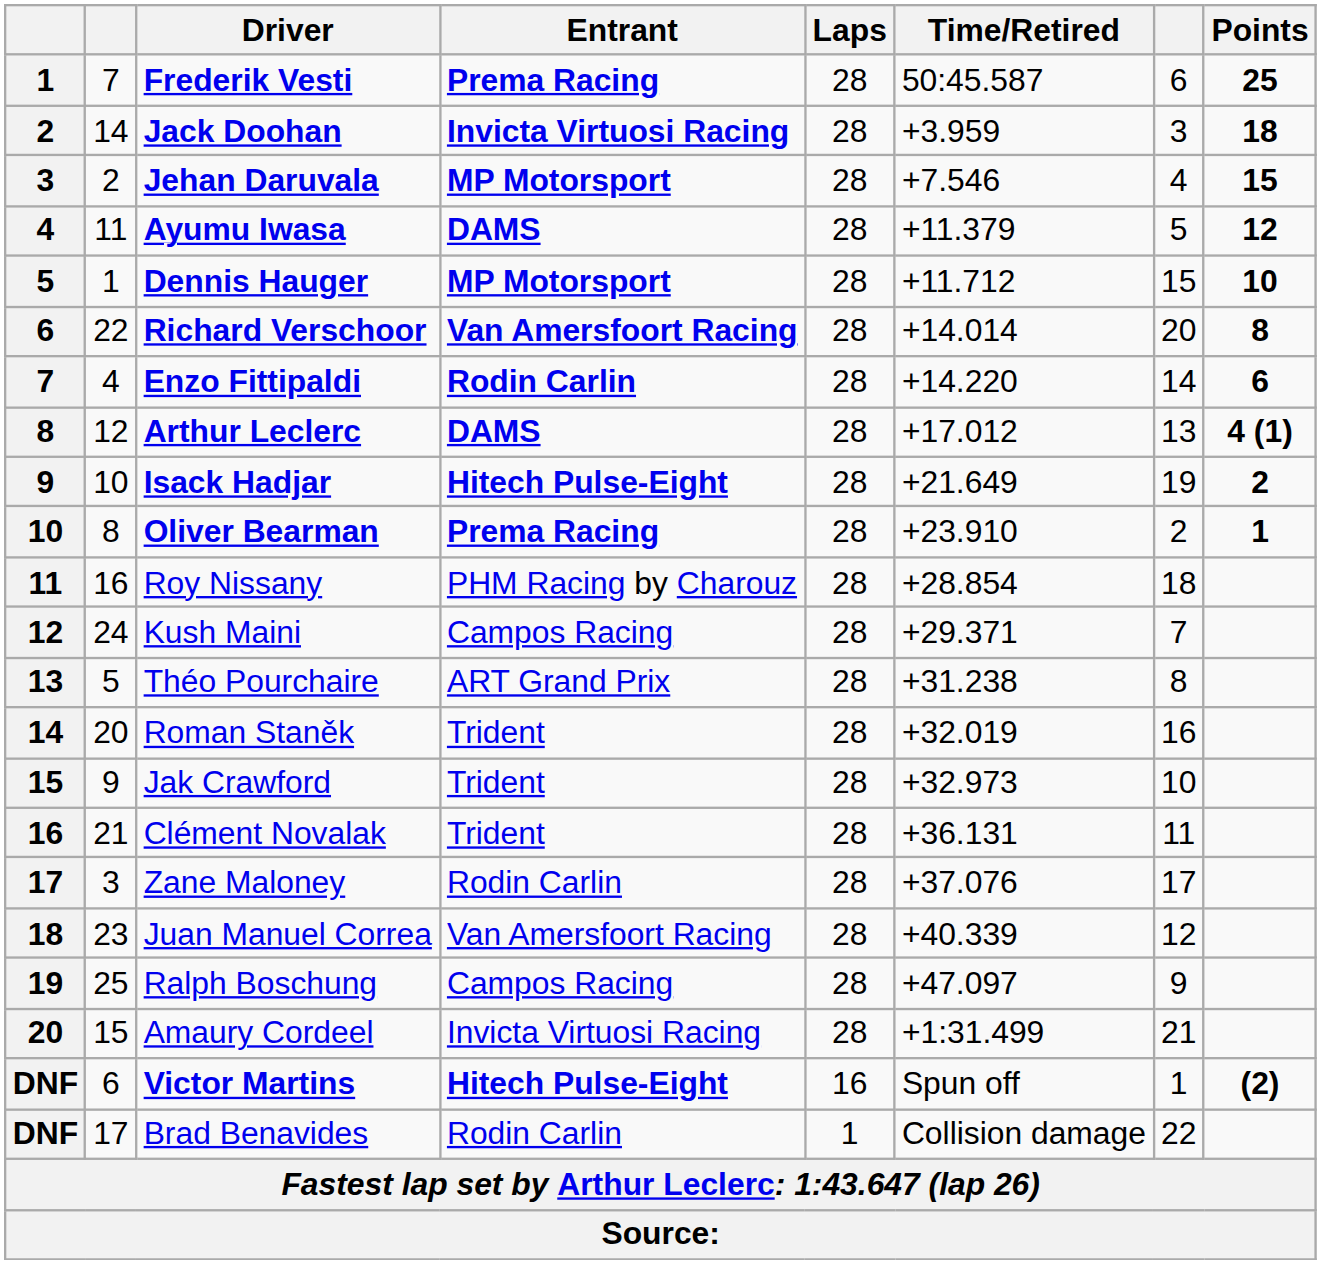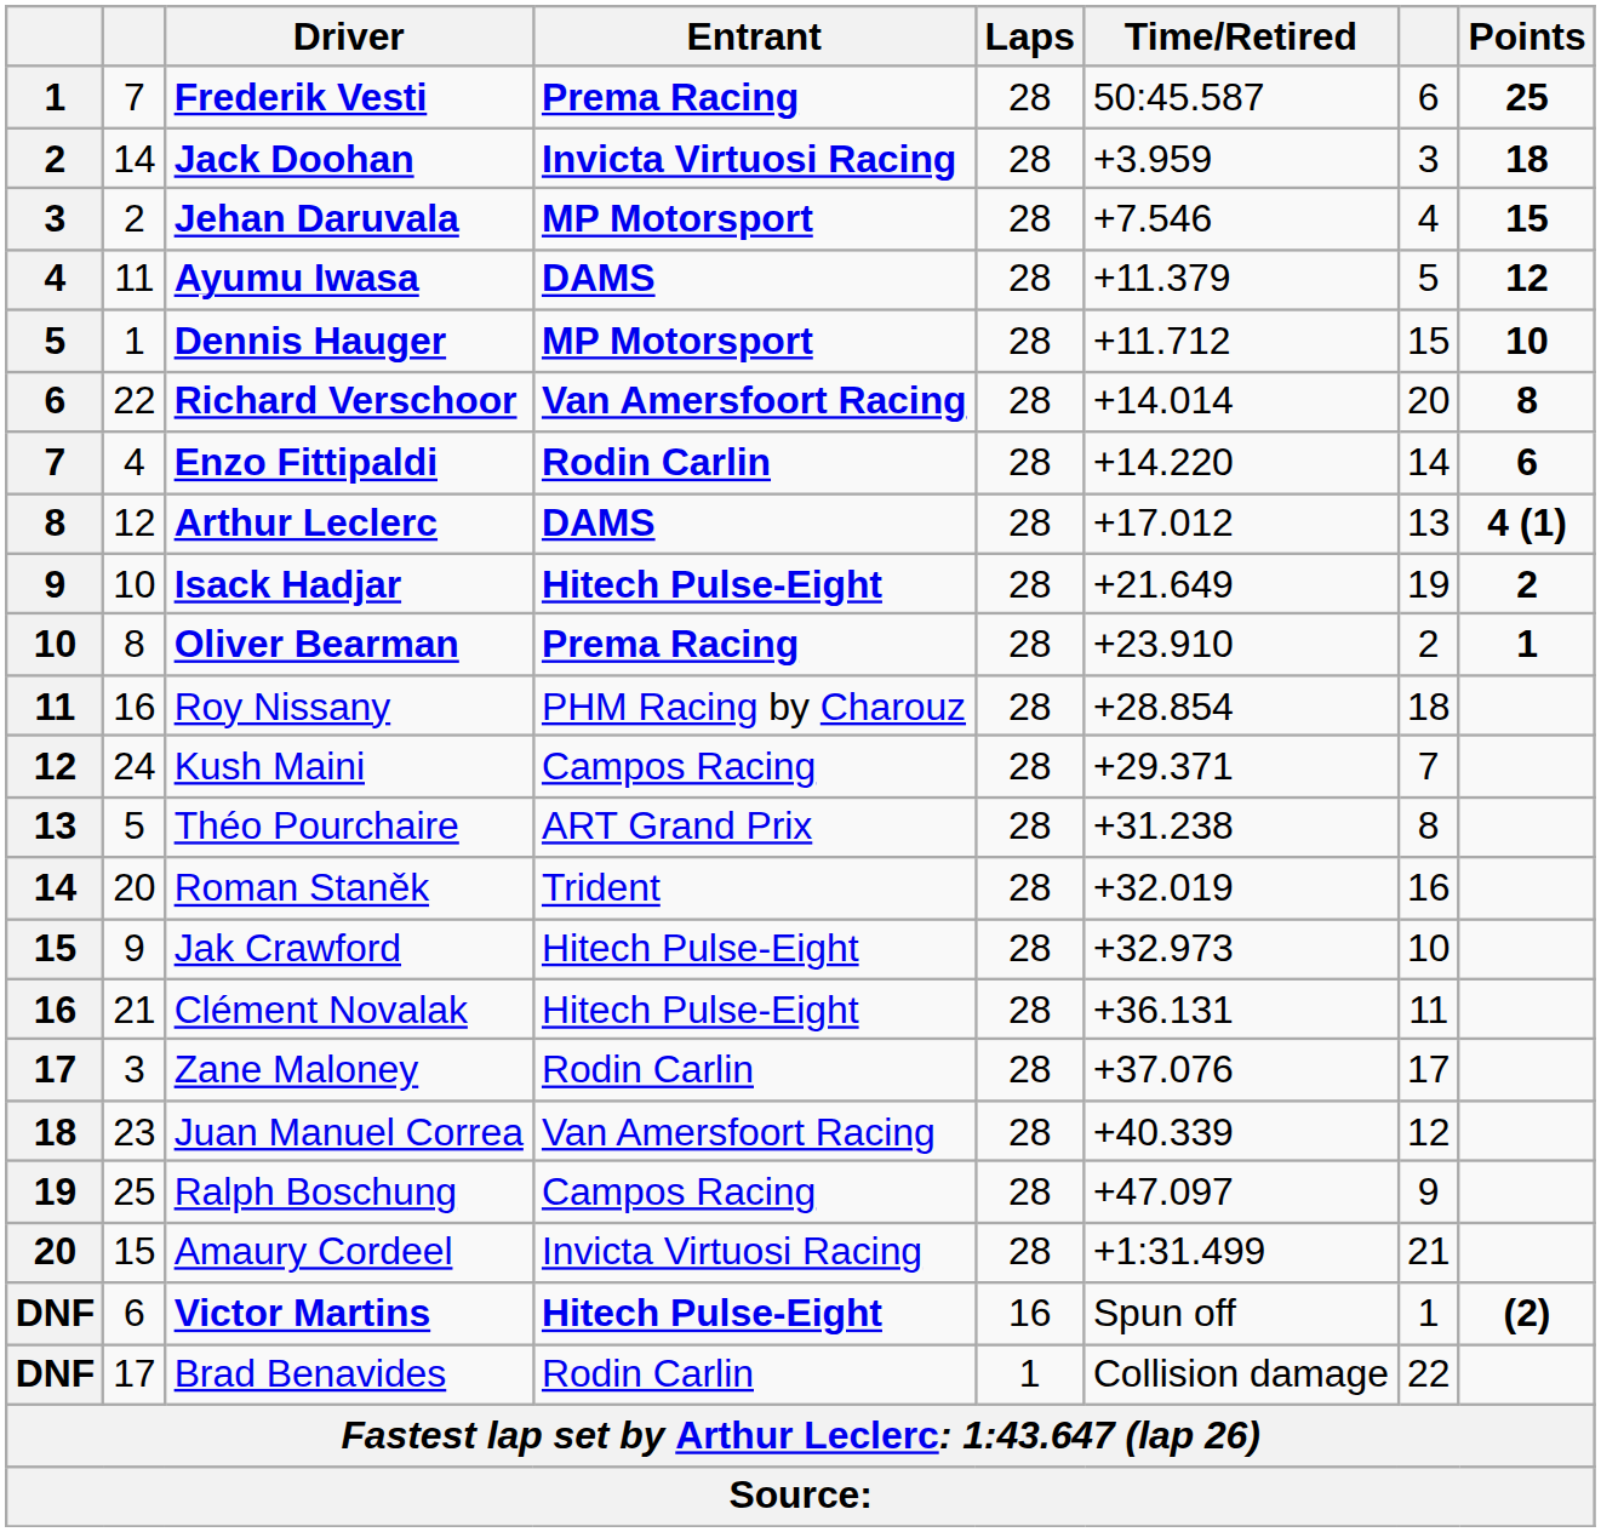Jak Crawford | Entrant: Trident -> Hitech Pulse-Eight
Clément Novalak | Entrant: Trident -> Hitech Pulse-Eight
